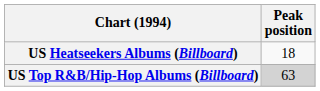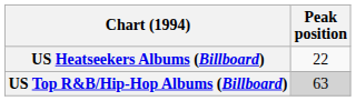US Heatseekers Albums (Billboard) | Peak position: 18 -> 22
